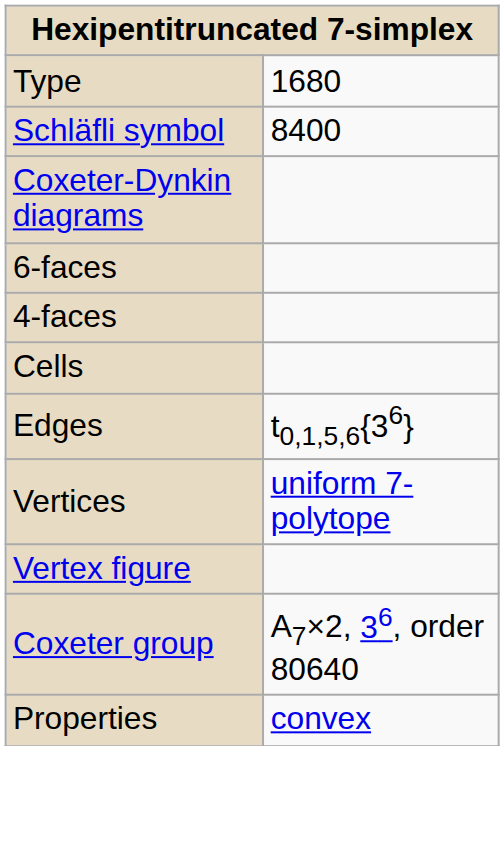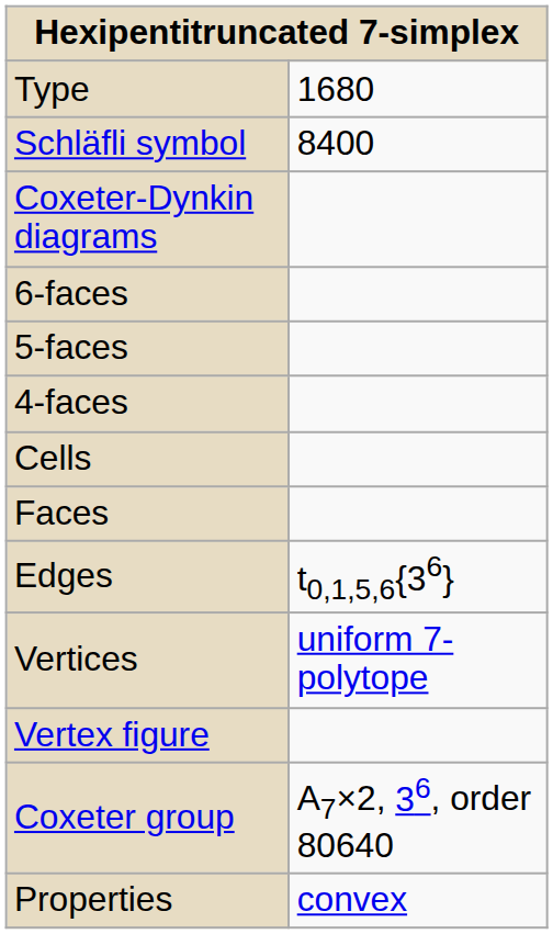+ row: 5-faces
+ row: Faces
